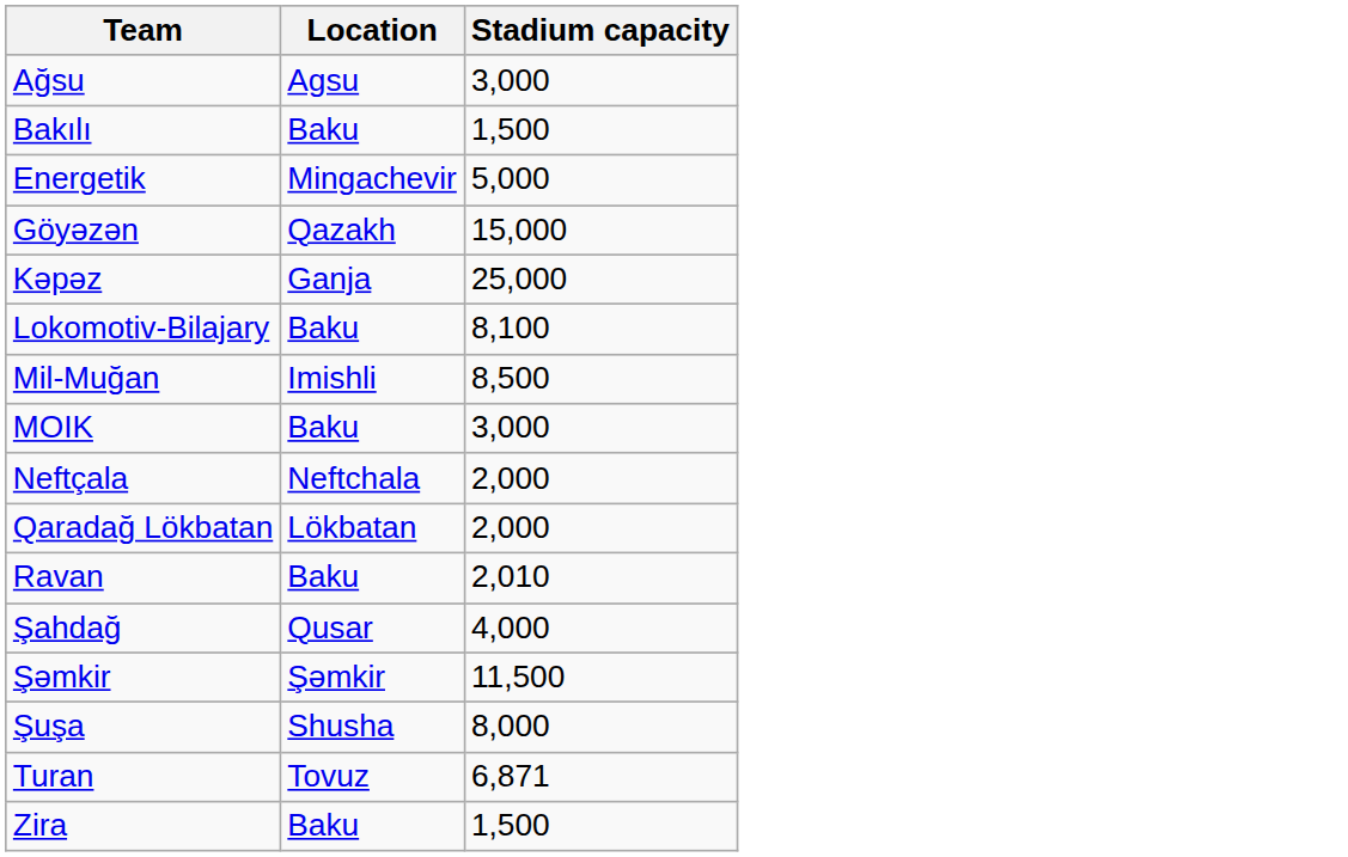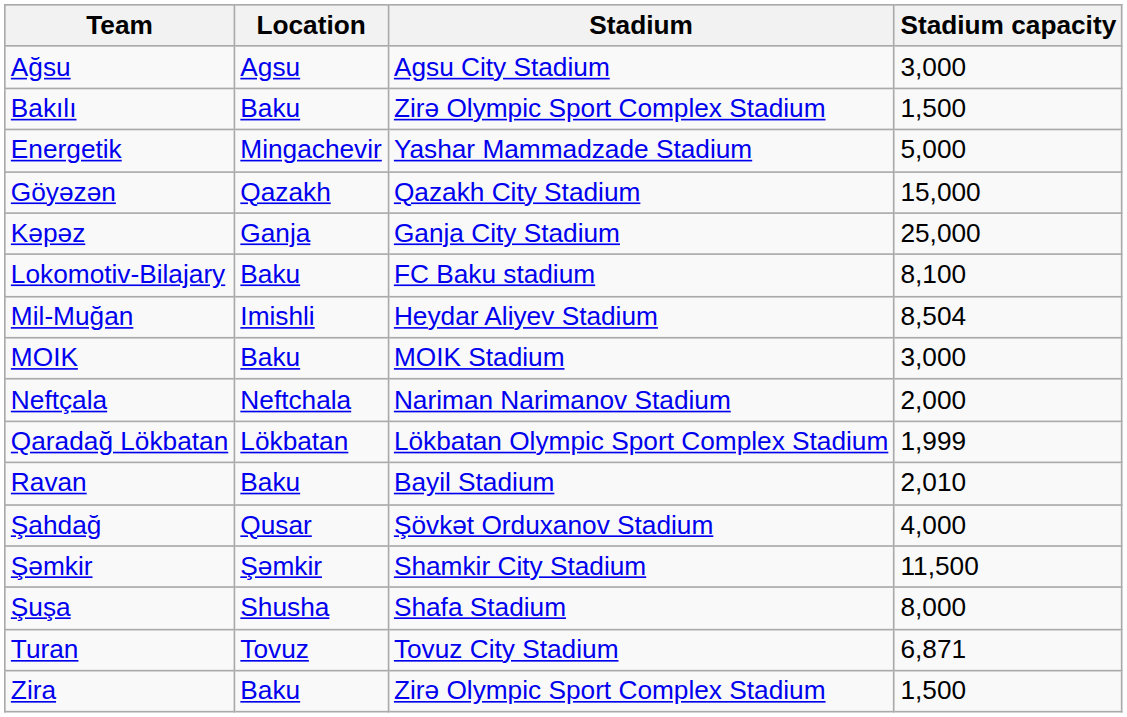+ column: Stadium | Agsu City Stadium | Zirə Olympic Sport Complex Stadium | Yashar Mammadzade Stadium | Qazakh City Stadium | Ganja City Stadium | FC Baku stadium | Heydar Aliyev Stadium | MOIK Stadium | Nariman Narimanov Stadium | Lökbatan Olympic Sport Complex Stadium | Bayil Stadium | Şövkət Orduxanov Stadium | Shamkir City Stadium | Shafa Stadium | Tovuz City Stadium | Zirə Olympic Sport Complex Stadium
Mil-Muğan | Stadium capacity: 8,500 -> 8,504
Qaradağ Lökbatan | Stadium capacity: 2,000 -> 1,999
